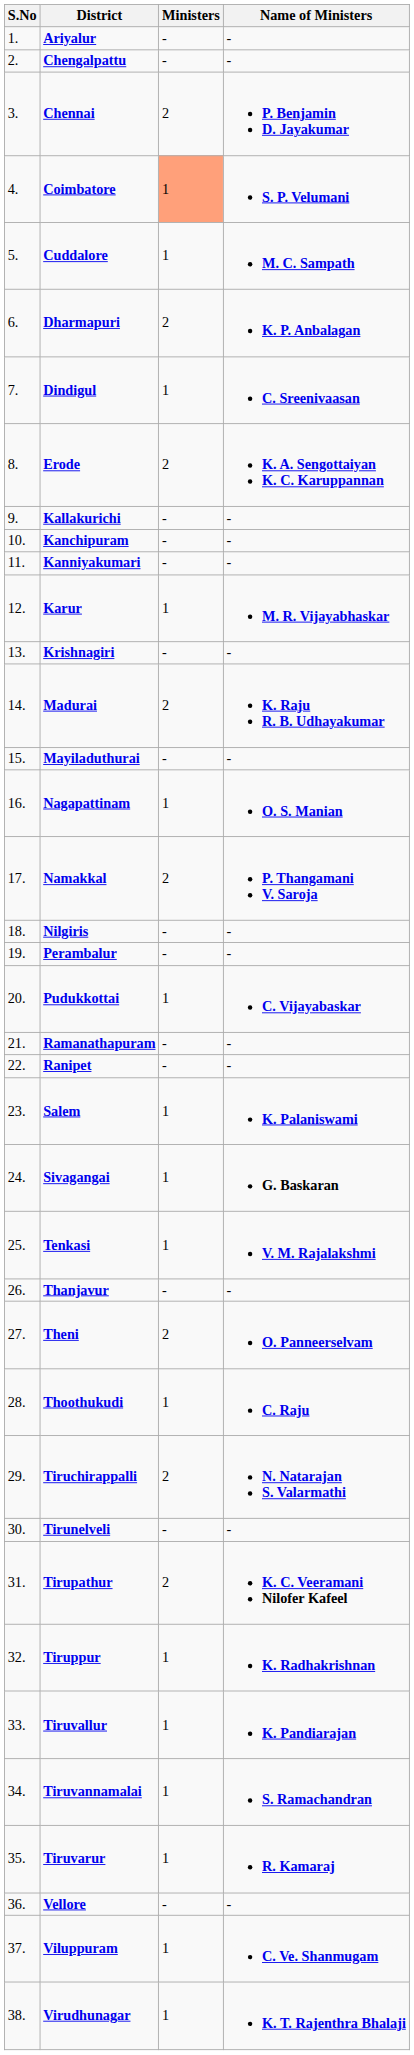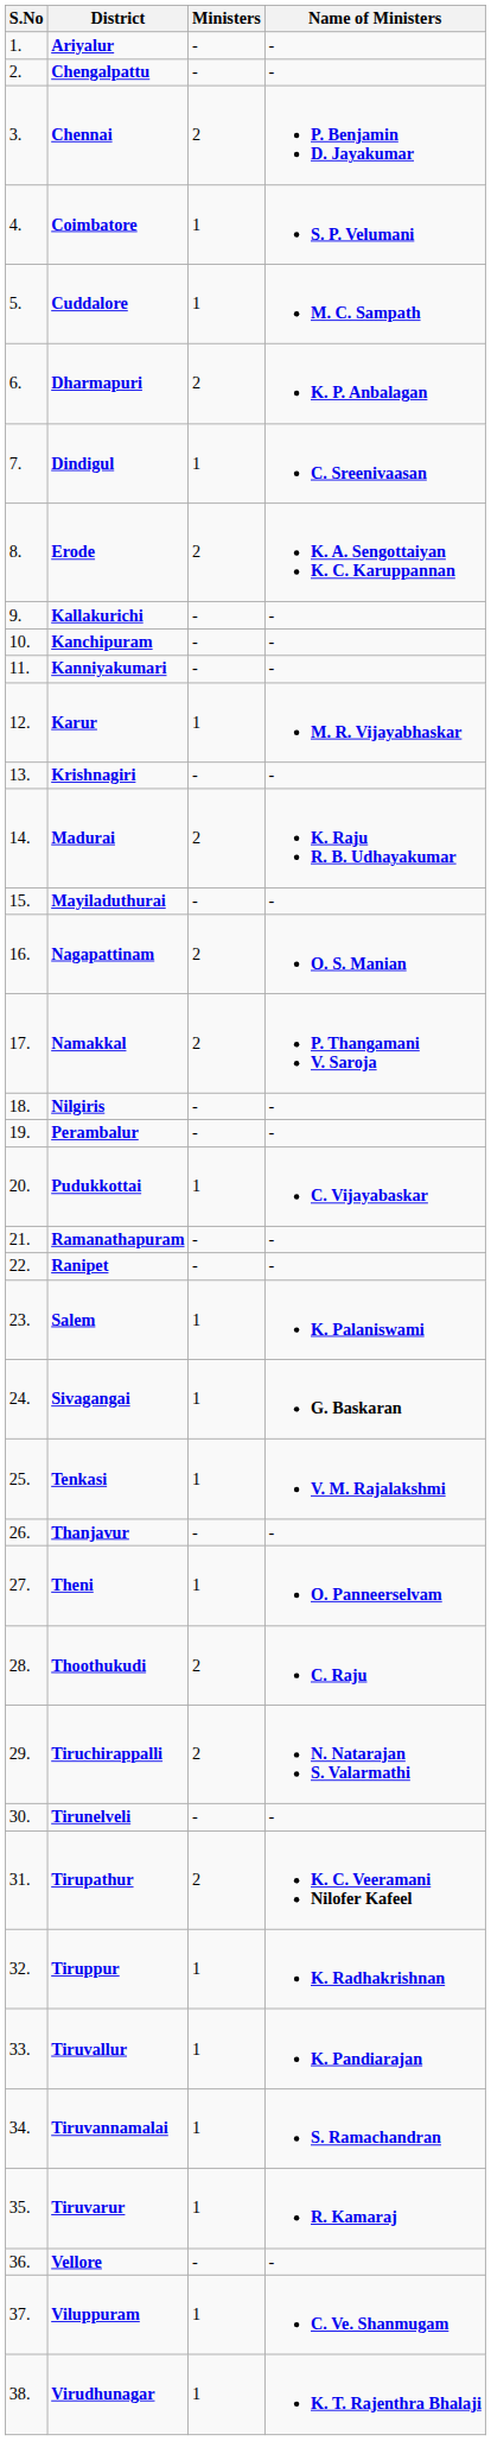Coimbatore | Ministers: lightsalmon background -> no background
Nagapattinam | Ministers: 1 -> 2
Theni | Ministers: 2 -> 1
Thoothukudi | Ministers: 1 -> 2
